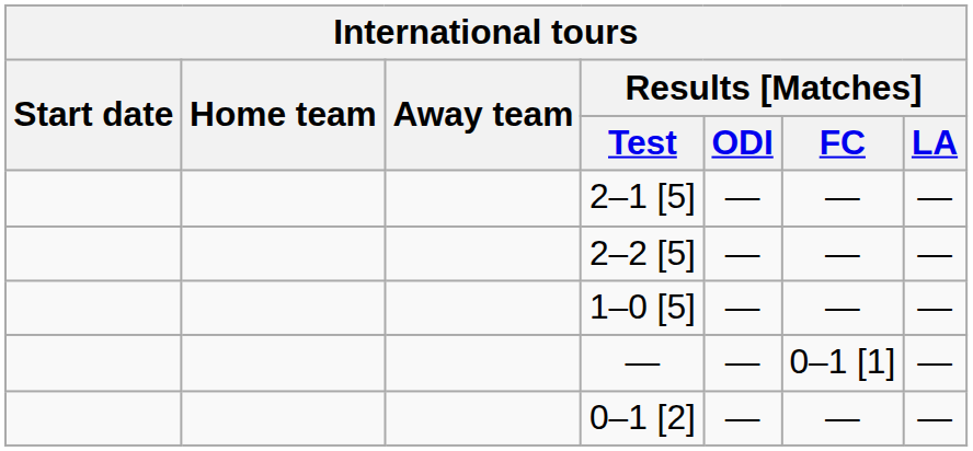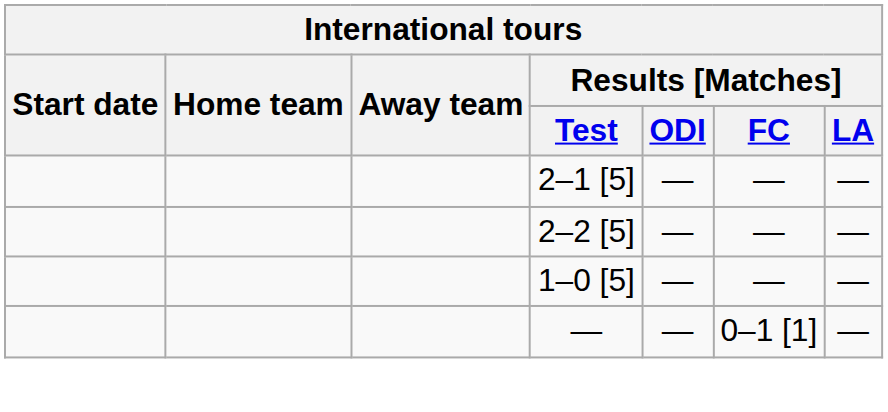- row: 0–1 [2] | — | — | —
